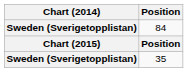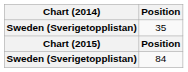rows swapped: 84 <-> 35
